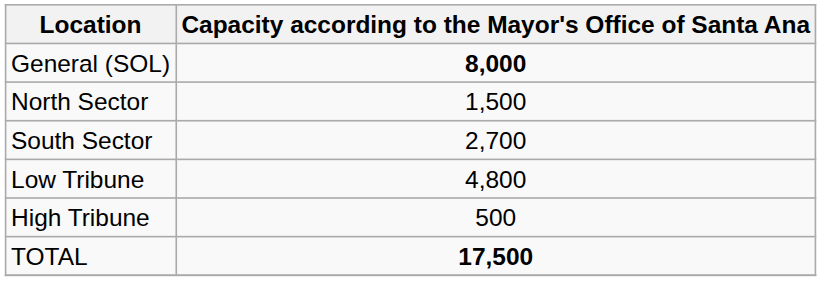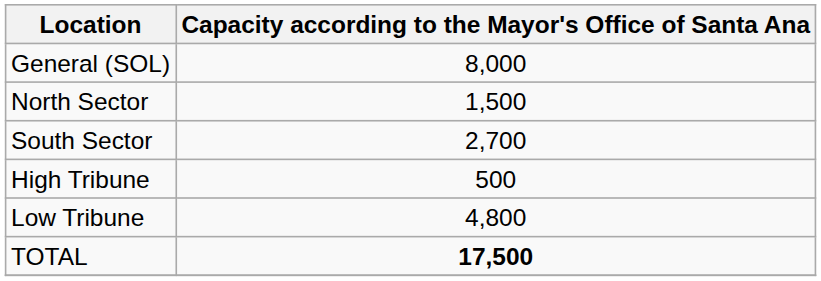General (SOL) | Capacity according to the Mayor's Office of Santa Ana: bold -> normal
rows swapped: Low Tribune <-> High Tribune
